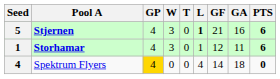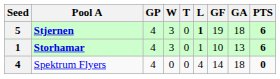Stjernen | GF: 21 -> 19
Stjernen | GA: 16 -> 18
Storhamar | GF: 12 -> 10
Storhamar | GA: 11 -> 13
Spektrum Flyers | GP: gold background -> no background
